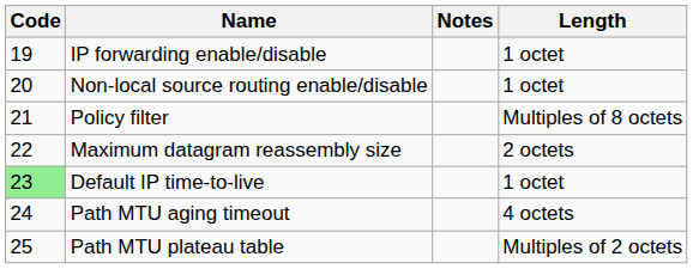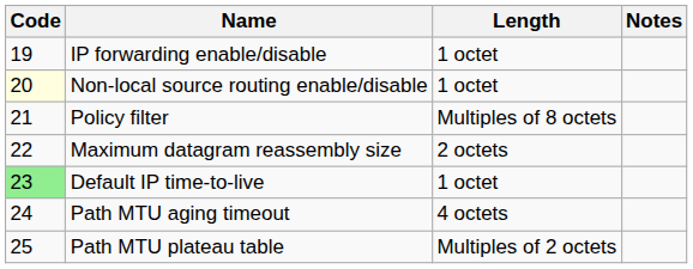columns swapped: Length <-> Notes
Non-local source routing enable/disable | Code: no background -> lightyellow background
